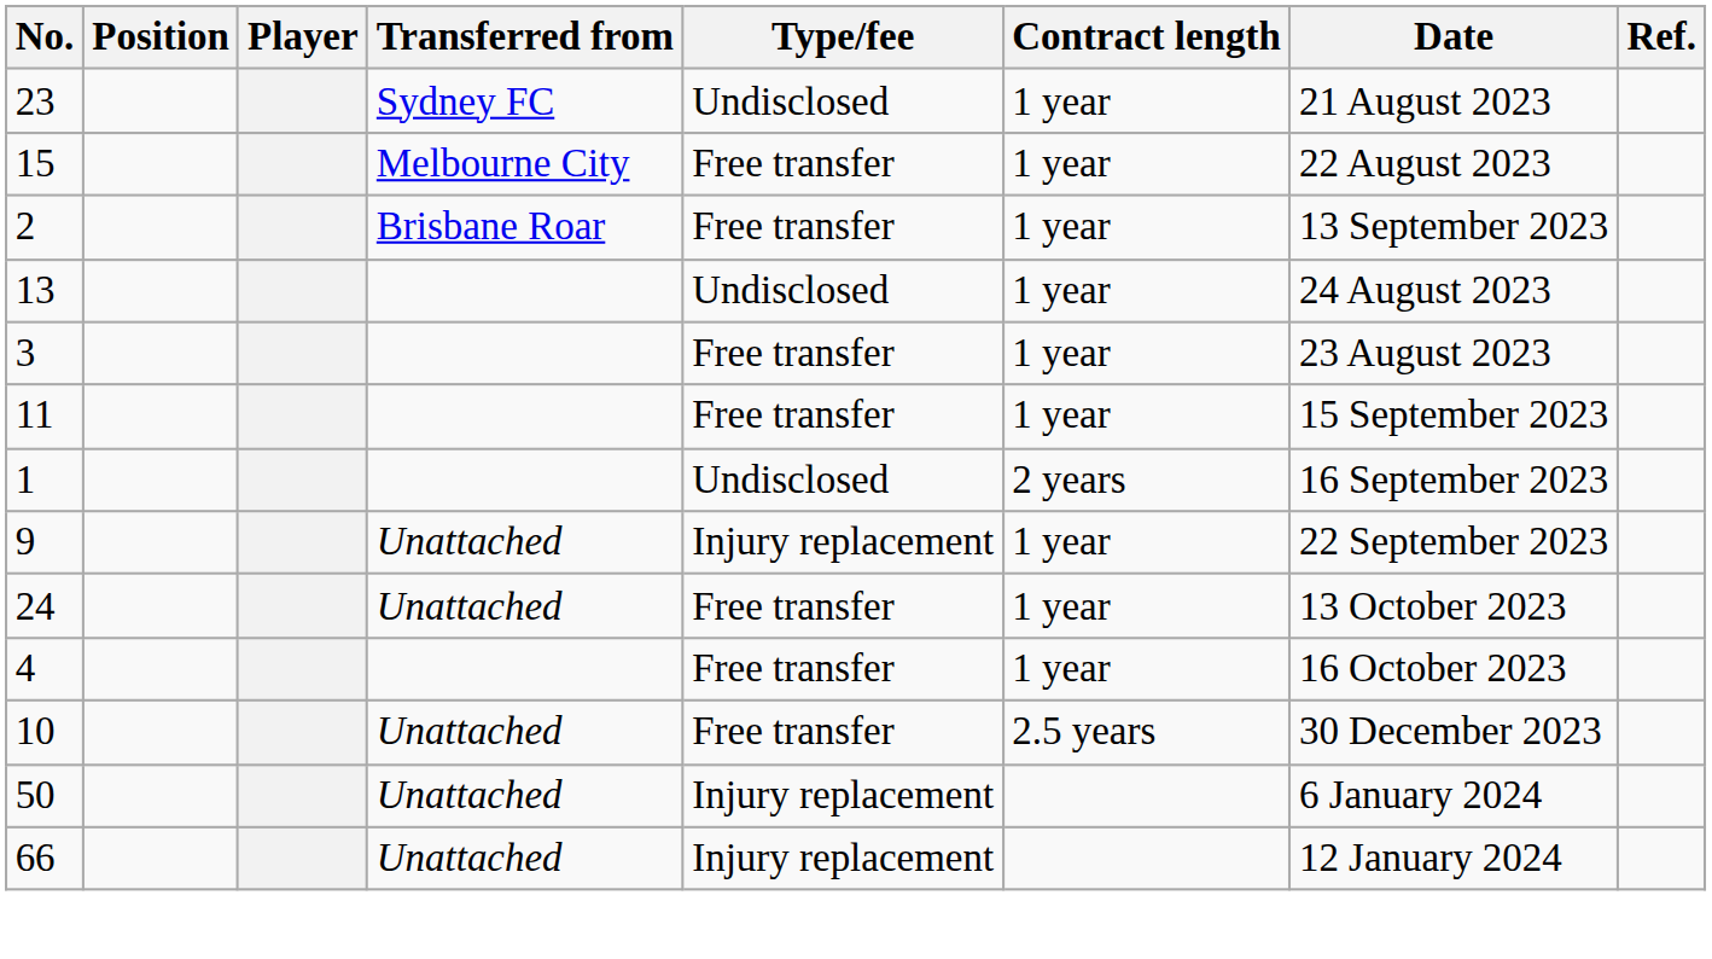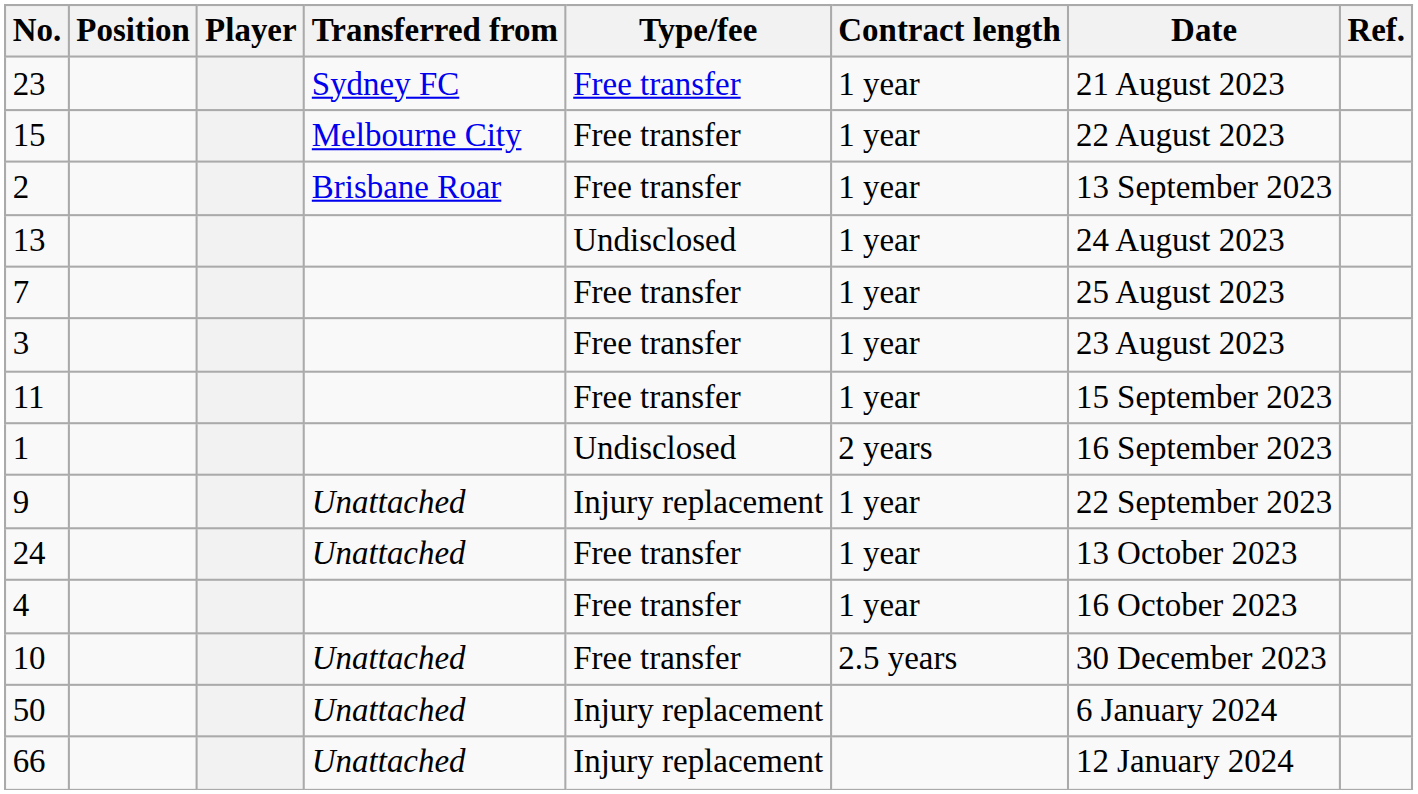23 | Type/fee: Undisclosed -> Free transfer
+ row: 7 | Free transfer | 1 year | 25 August 2023
